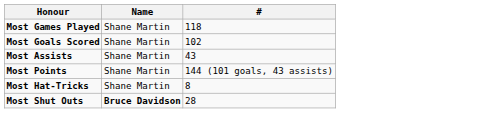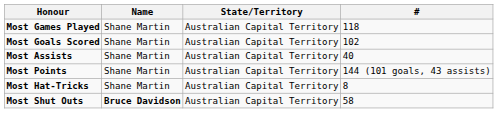+ column: State/Territory | Australian Capital Territory | Australian Capital Territory | Australian Capital Territory | Australian Capital Territory | Australian Capital Territory | Australian Capital Territory
Most Assists | #: 43 -> 40
Most Shut Outs | #: 28 -> 58
